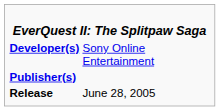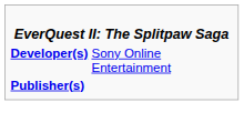- row: Release | June 28, 2005
